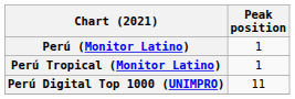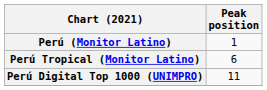Perú Tropical (Monitor Latino) | Peak position: 1 -> 6
